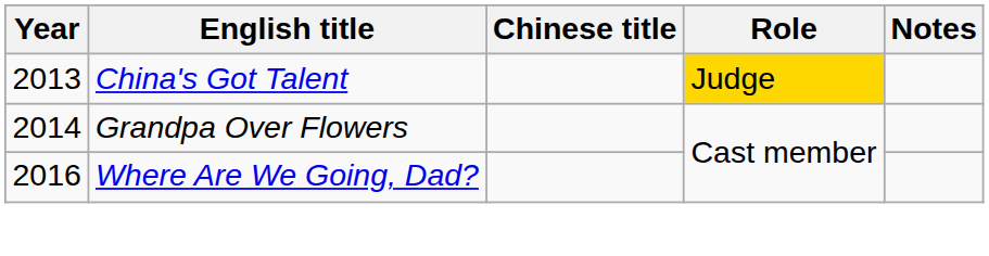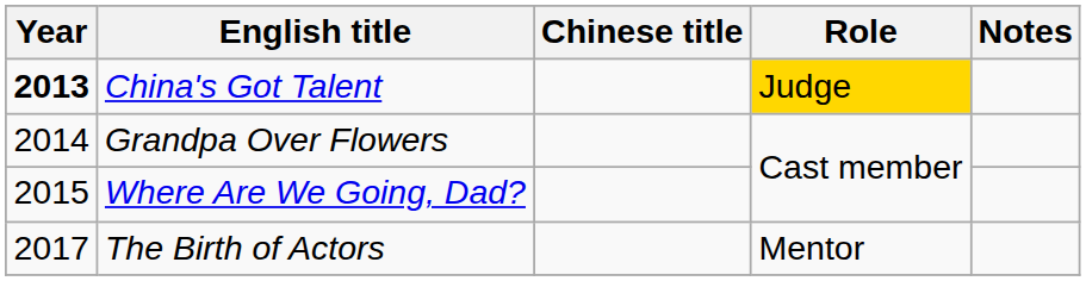China's Got Talent | Year: normal -> bold
Where Are We Going, Dad? | Year: 2016 -> 2015
+ row: 2017 | The Birth of Actors | Mentor
